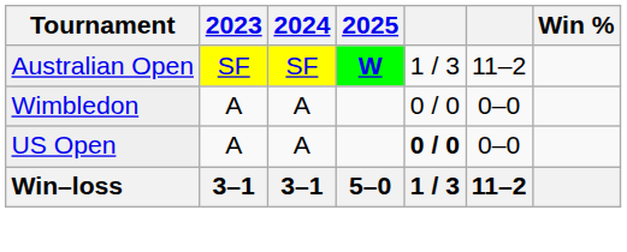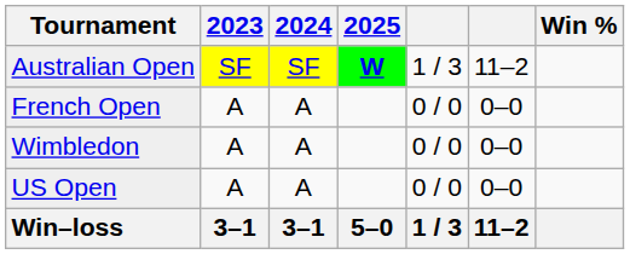+ row: French Open | A | A | 0 / 0 | 0–0
US Open | column 5: bold -> normal
